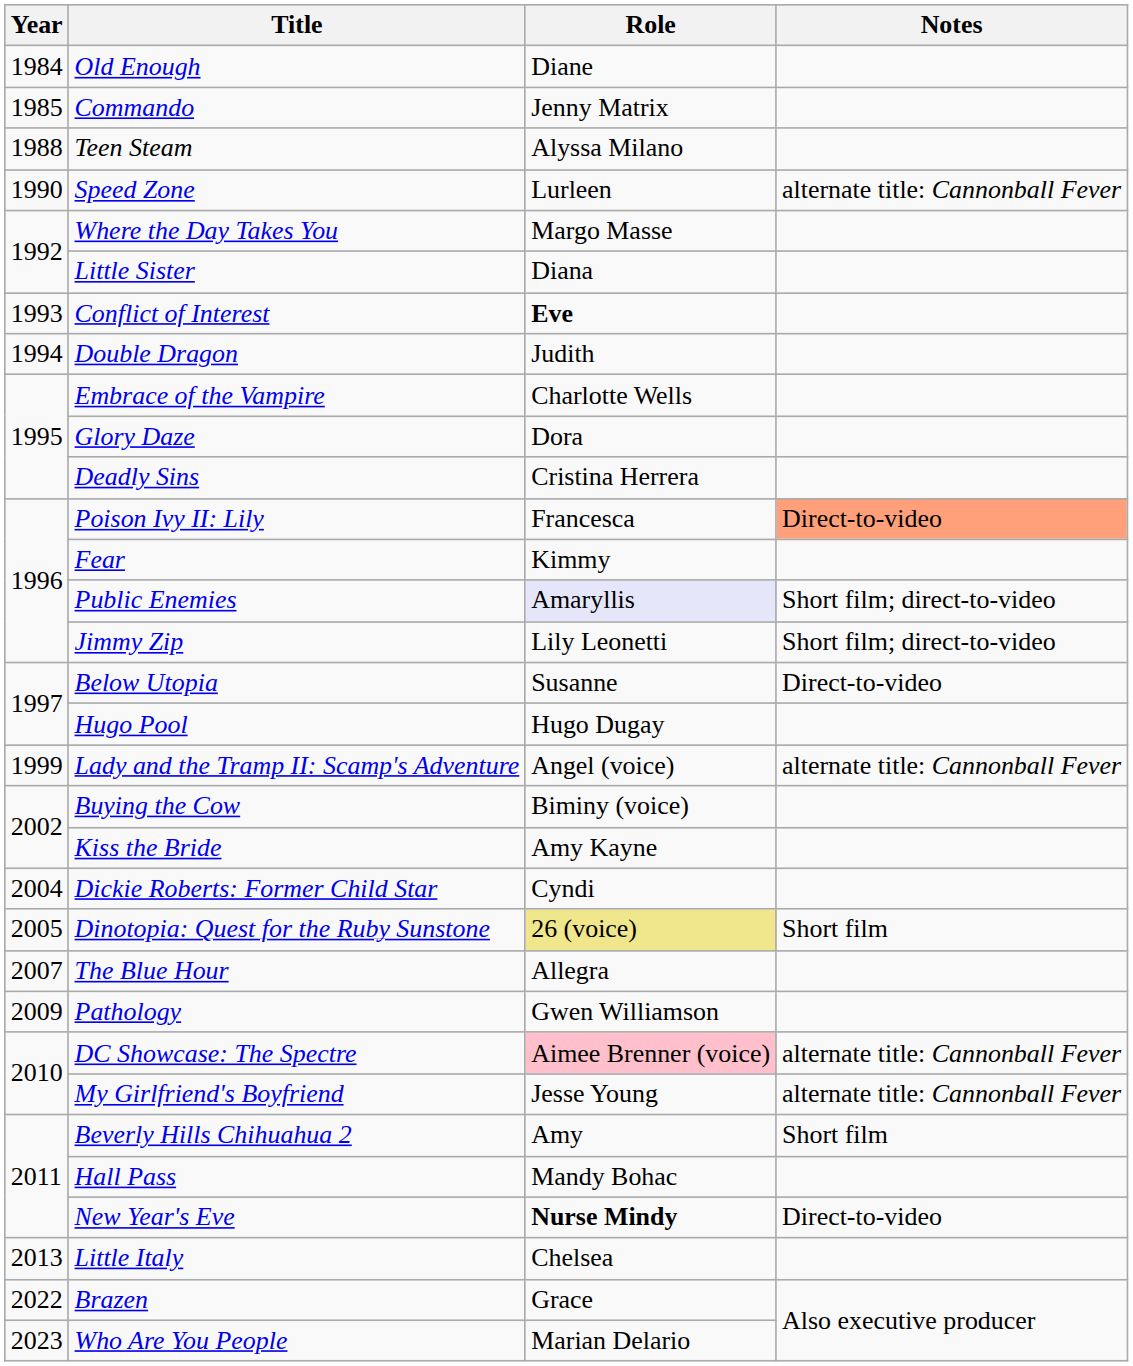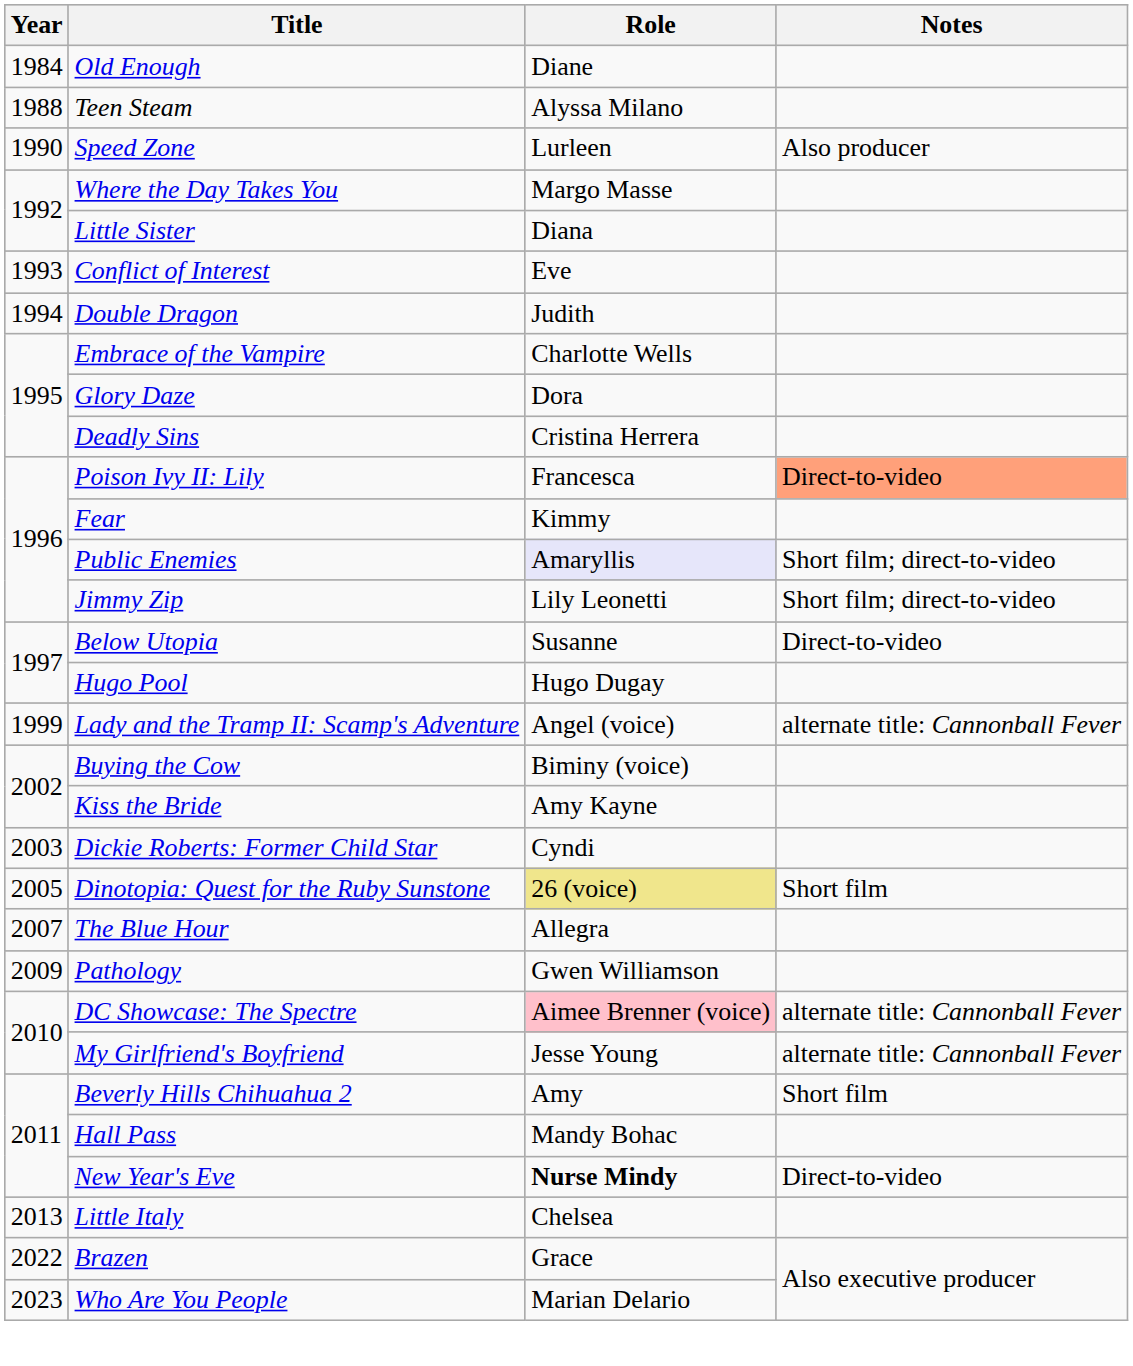- row: 1985 | Commando | Jenny Matrix
Speed Zone | Notes: alternate title: Cannonball Fever -> Also producer
Conflict of Interest | Role: bold -> normal
Dickie Roberts: Former Child Star | Year: 2004 -> 2003
